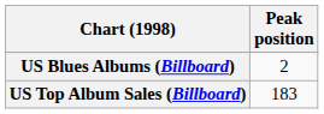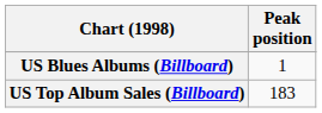US Blues Albums (Billboard) | Peak position: 2 -> 1
